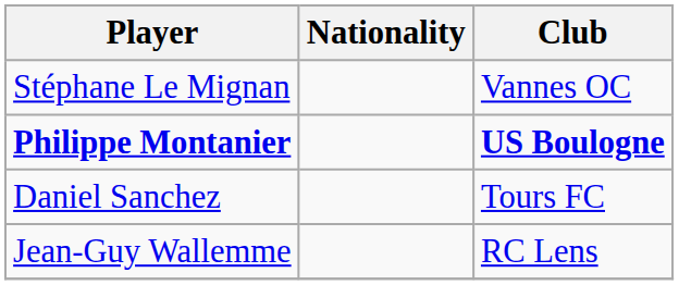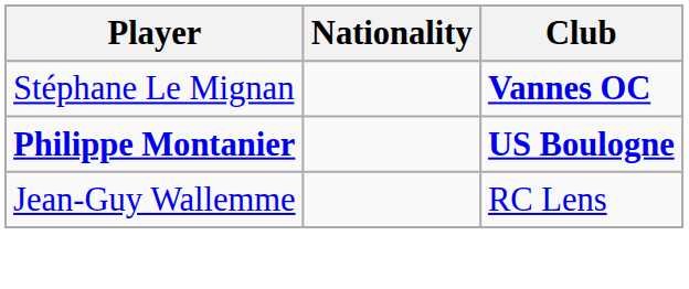Stéphane Le Mignan | Club: normal -> bold
- row: Daniel Sanchez | Tours FC
